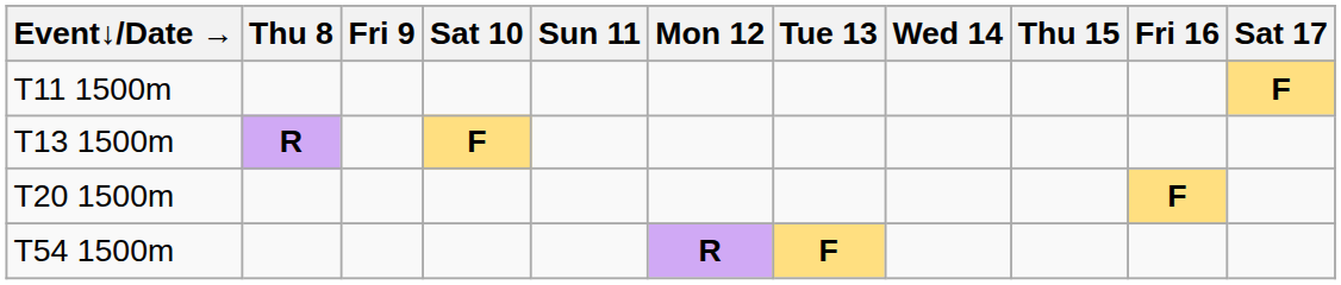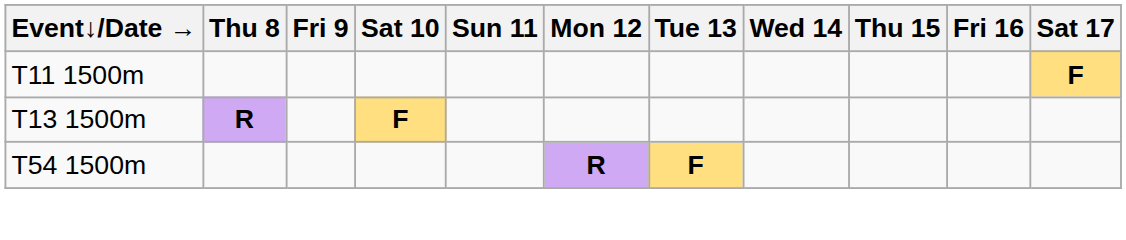- row: T20 1500m | F
